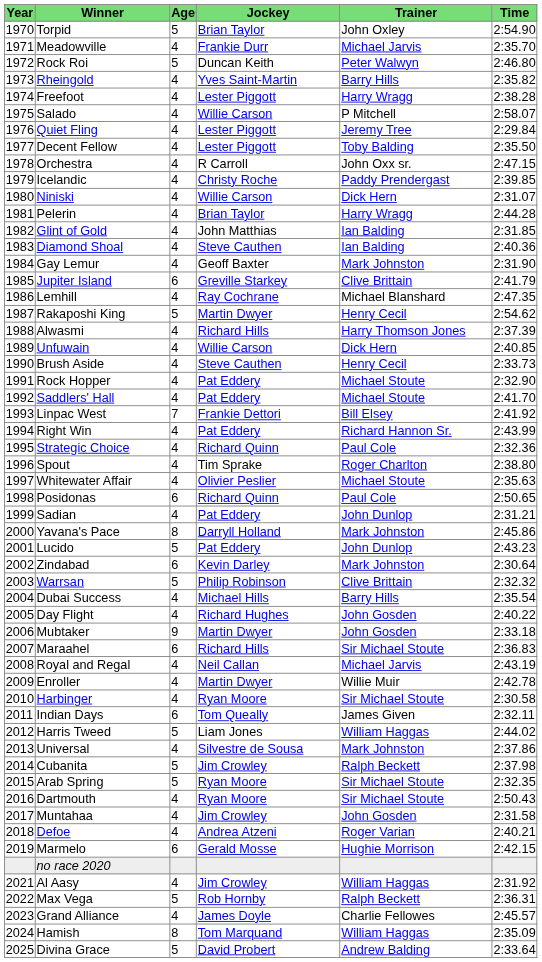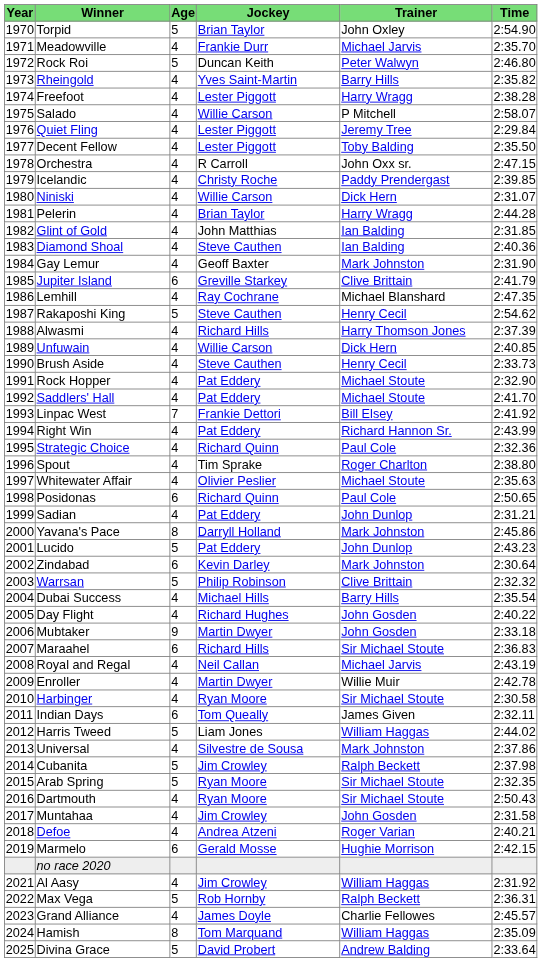Rakaposhi King | Jockey: Martin Dwyer -> Steve Cauthen
